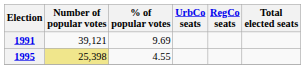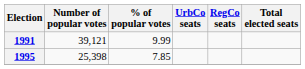1991 | % of popular votes: 9.69 -> 9.99
1995 | Number of popular votes: khaki background -> no background
1995 | % of popular votes: 4.55 -> 7.85
